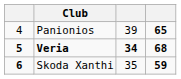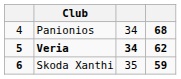Panionios | column 3: 39 -> 34
Panionios | column 4: 65 -> 68
Veria | column 4: 68 -> 62
